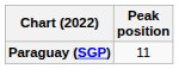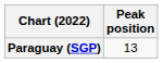Paraguay (SGP) | Peak position: 11 -> 13
